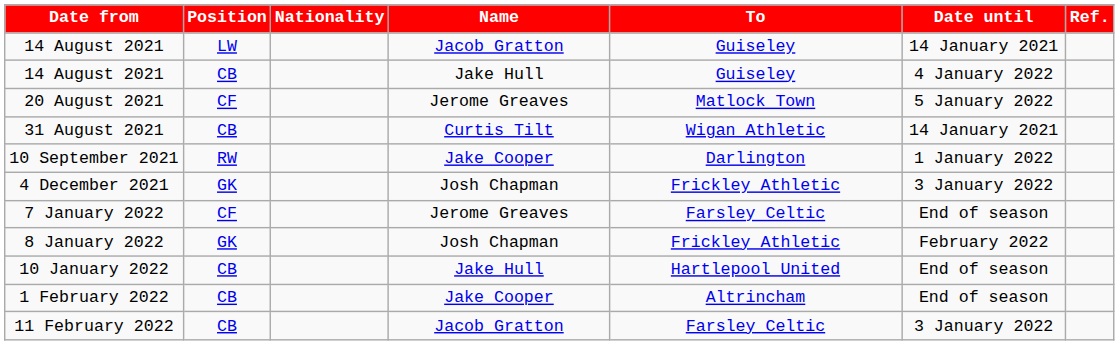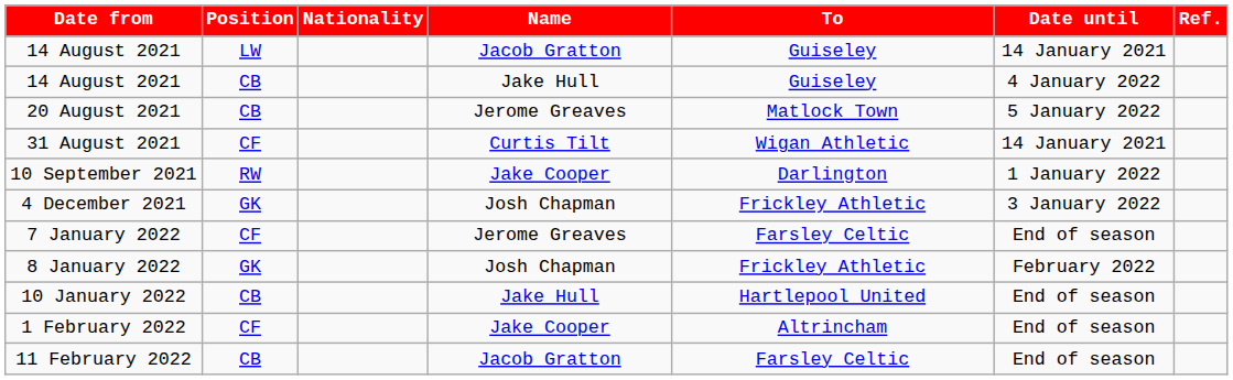20 August 2021 | Position: CF -> CB
31 August 2021 | Position: CB -> CF
1 February 2022 | Position: CB -> CF
11 February 2022 | Date until: 3 January 2022 -> End of season
